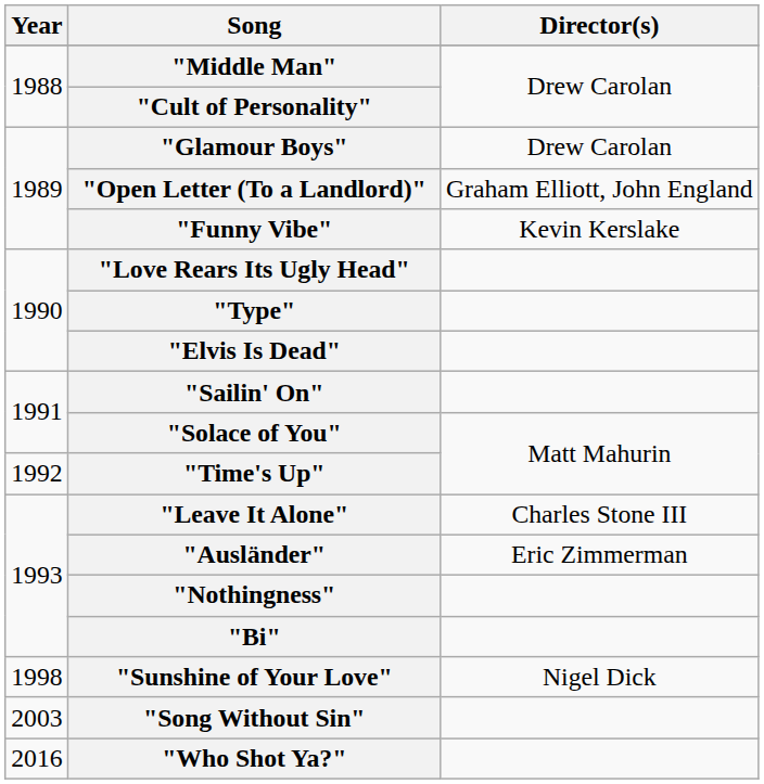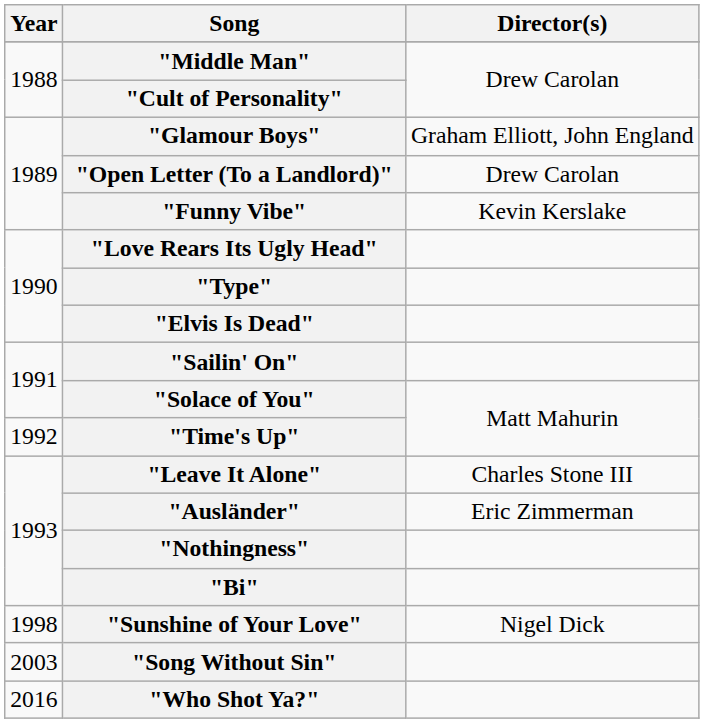"Glamour Boys" | Director(s): Drew Carolan -> Graham Elliott, John England
"Open Letter (To a Landlord)" | Director(s): Graham Elliott, John England -> Drew Carolan
